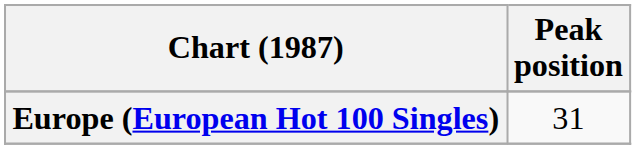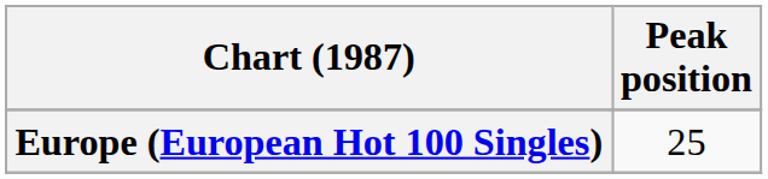Europe (European Hot 100 Singles) | Peak position: 31 -> 25
